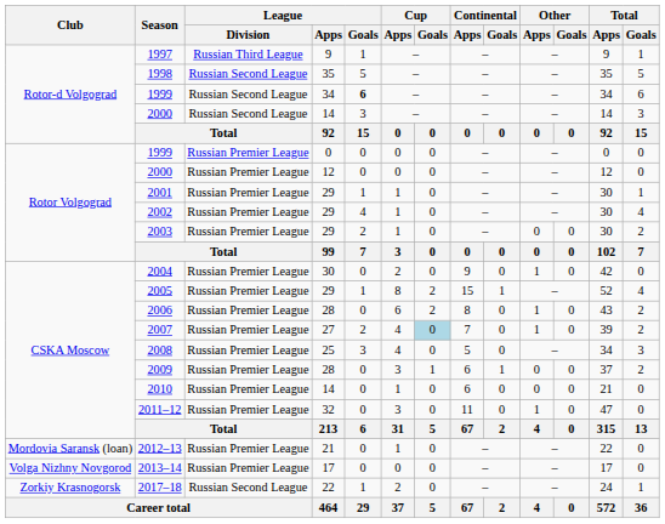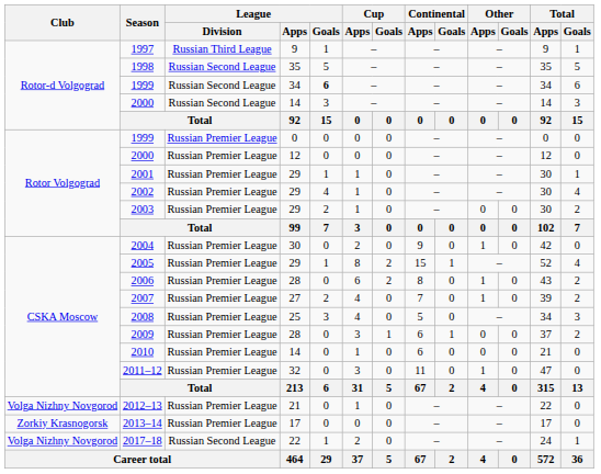2007 | Cup / Goals: lightblue background -> no background
2012–13 | Club: Mordovia Saransk (loan) -> Volga Nizhny Novgorod
2013–14 | Club: Volga Nizhny Novgorod -> Zorkiy Krasnogorsk
2017–18 | Club: Zorkiy Krasnogorsk -> Volga Nizhny Novgorod
